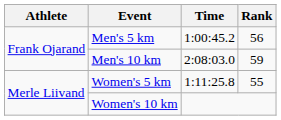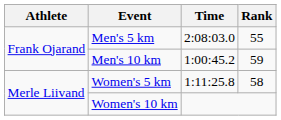Men's 5 km | Time: 1:00:45.2 -> 2:08:03.0
Men's 5 km | Rank: 56 -> 55
Men's 10 km | Time: 2:08:03.0 -> 1:00:45.2
Women's 5 km | Rank: 55 -> 58
